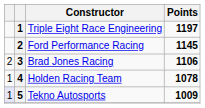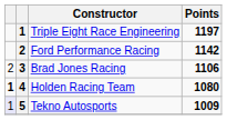Ford Performance Racing | Points: 1145 -> 1142
Holden Racing Team | column 1: normal -> bold
Holden Racing Team | Points: 1078 -> 1080
